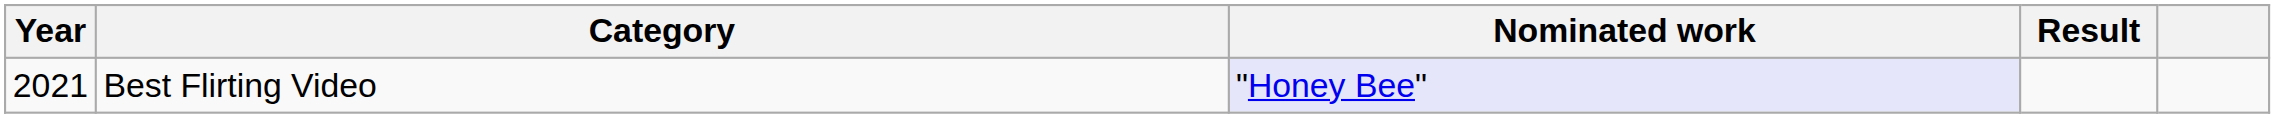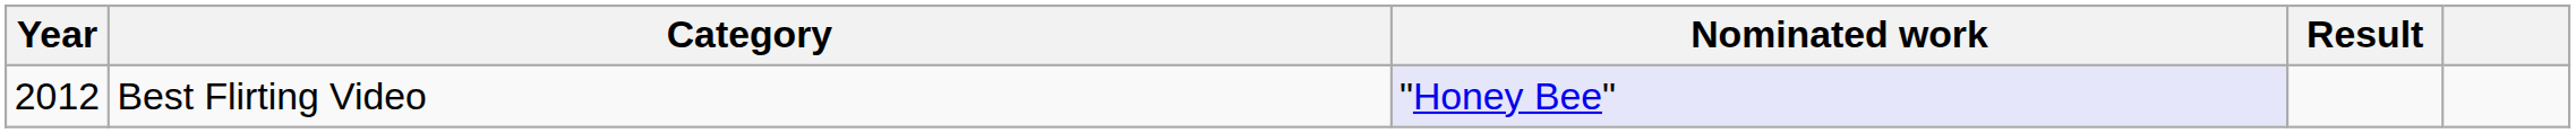Best Flirting Video | Year: 2021 -> 2012
